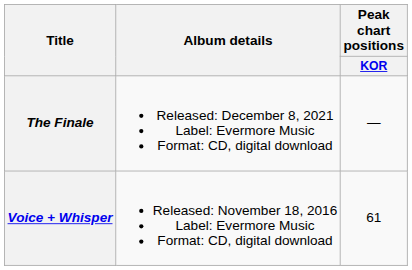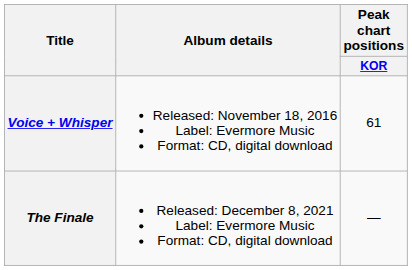rows swapped: Voice + Whisper <-> The Finale
